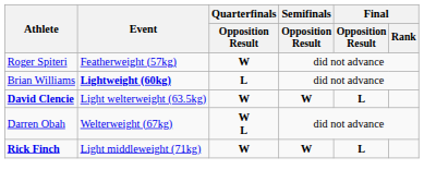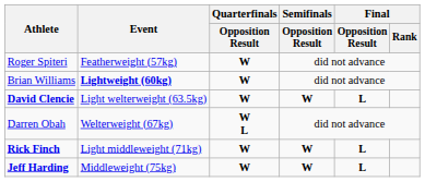Brian Williams | Quarterfinals / Opposition Result: L -> W
+ row: Jeff Harding | Middleweight (75kg) | W | W | L
